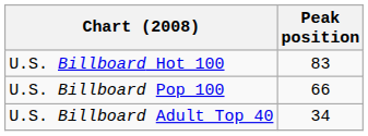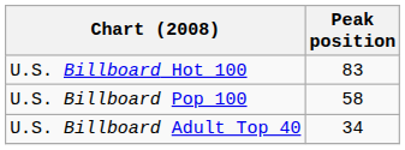U.S. Billboard Pop 100 | Peak position: 66 -> 58
